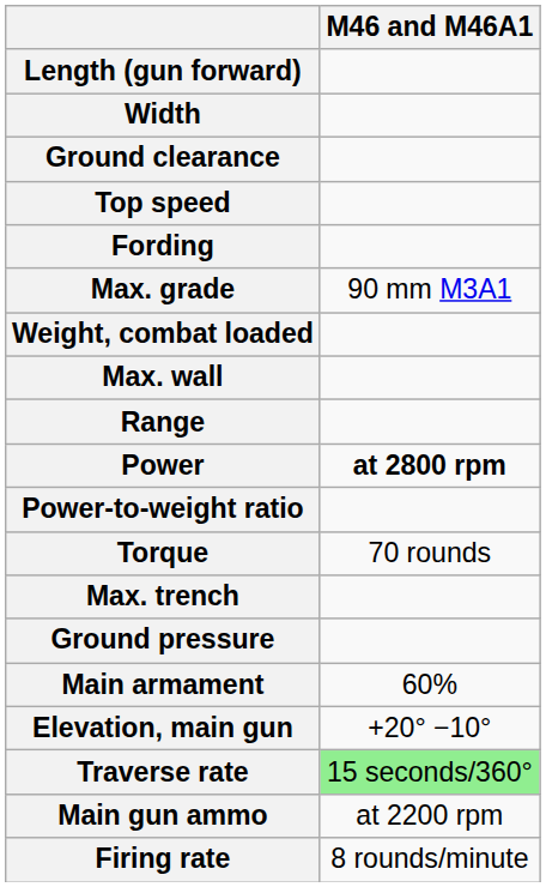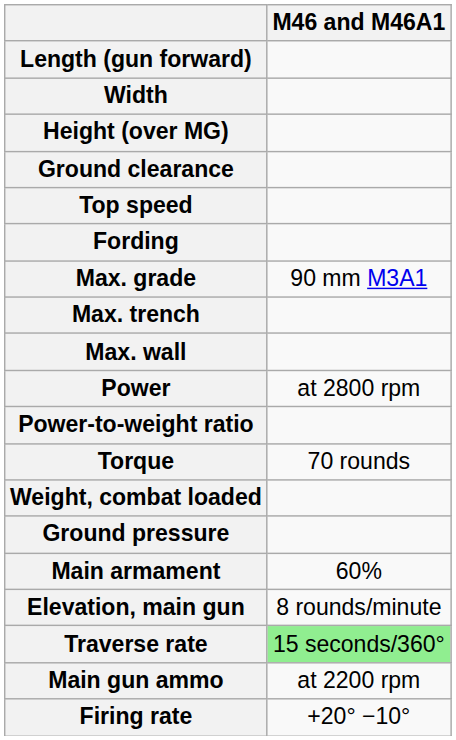+ row: Height (over MG)
rows swapped: Max. trench <-> Weight, combat loaded
- row: Range
Power | M46 and M46A1: bold -> normal
Elevation, main gun | M46 and M46A1: +20° −10° -> 8 rounds/minute
Firing rate | M46 and M46A1: 8 rounds/minute -> +20° −10°
